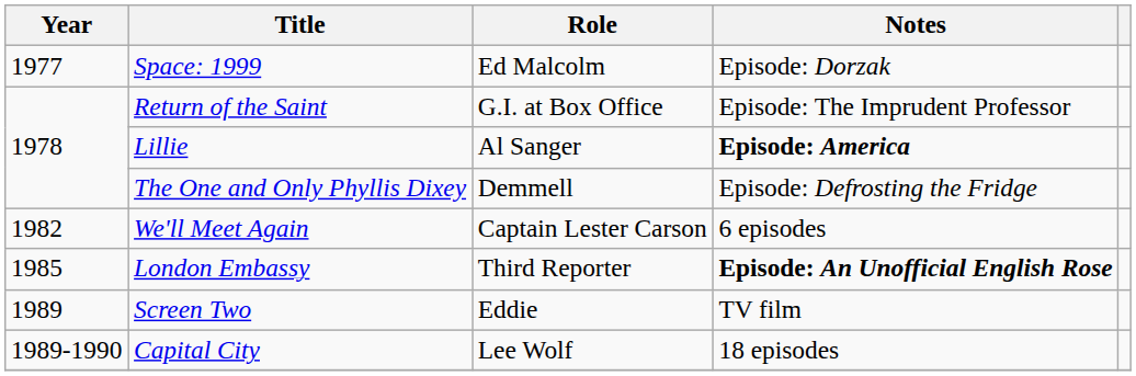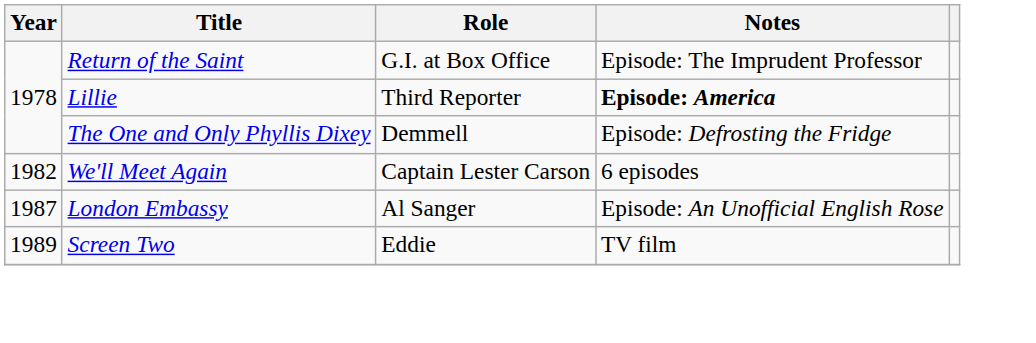- row: 1977 | Space: 1999 | Ed Malcolm | Episode: Dorzak
Lillie | Role: Al Sanger -> Third Reporter
London Embassy | Year: 1985 -> 1987
London Embassy | Role: Third Reporter -> Al Sanger
London Embassy | Notes: bold -> normal
- row: 1989-1990 | Capital City | Lee Wolf | 18 episodes
